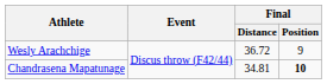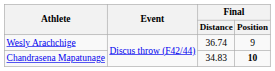Wesly Arachchige | Final / Distance: 36.72 -> 36.74
Chandrasena Mapatunage | Final / Distance: 34.81 -> 34.83
